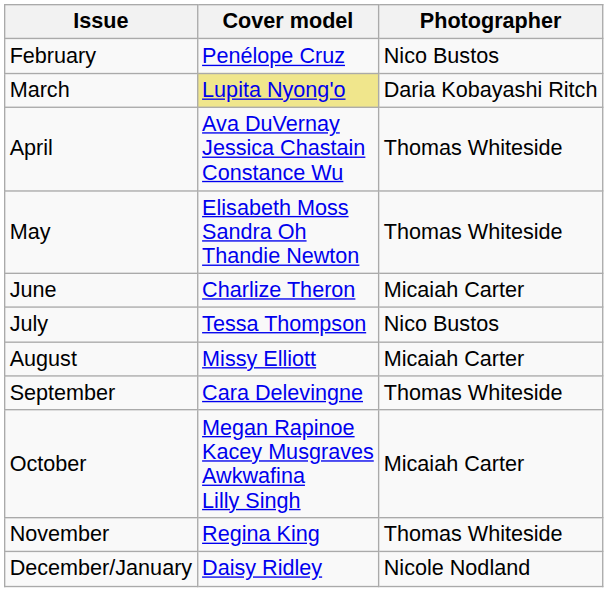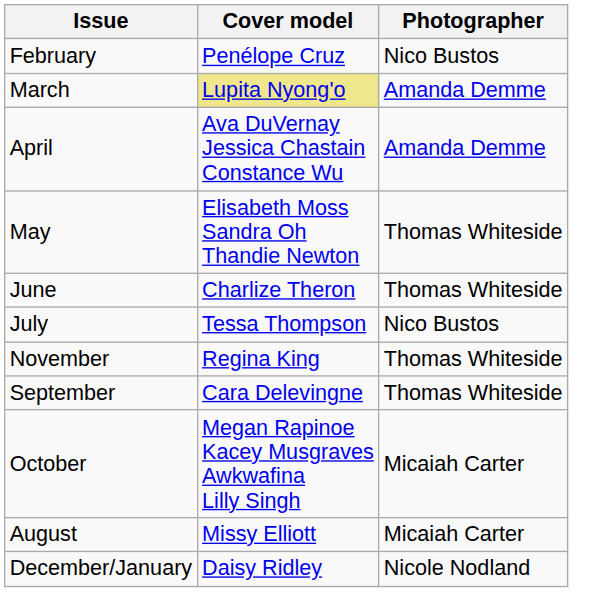March | Photographer: Daria Kobayashi Ritch -> Amanda Demme
April | Photographer: Thomas Whiteside -> Amanda Demme
June | Photographer: Micaiah Carter -> Thomas Whiteside
rows swapped: August <-> November
